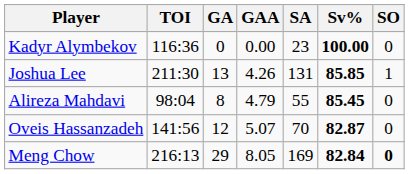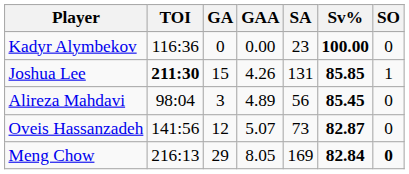Joshua Lee | TOI: normal -> bold
Joshua Lee | GA: 13 -> 15
Alireza Mahdavi | GA: 8 -> 3
Alireza Mahdavi | GAA: 4.79 -> 4.89
Alireza Mahdavi | SA: 55 -> 56
Oveis Hassanzadeh | SA: 70 -> 73
